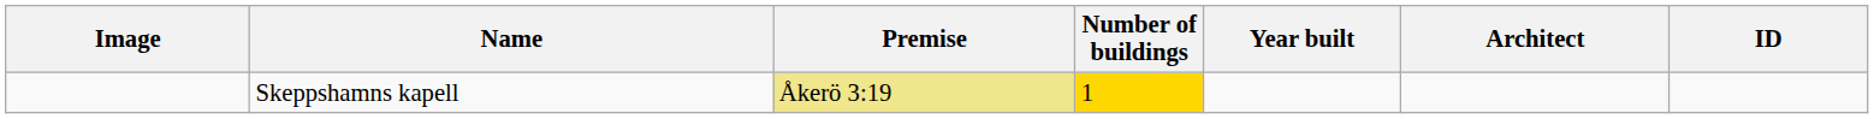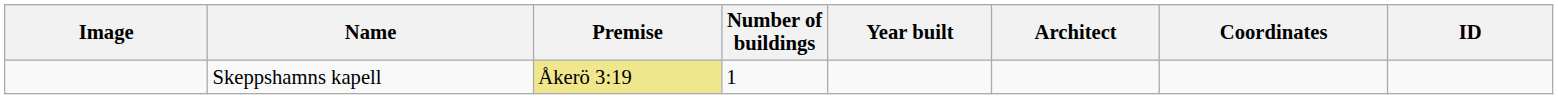+ column: Coordinates
Skeppshamns kapell | Number of buildings: gold background -> no background
